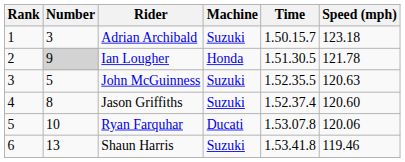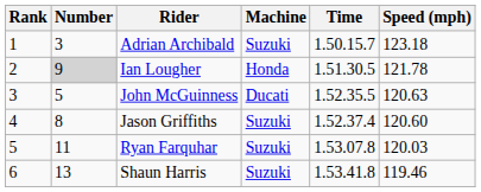John McGuinness | Machine: Suzuki -> Ducati
Ryan Farquhar | Number: 10 -> 11
Ryan Farquhar | Machine: Ducati -> Suzuki
Ryan Farquhar | Speed (mph): 120.06 -> 120.03
